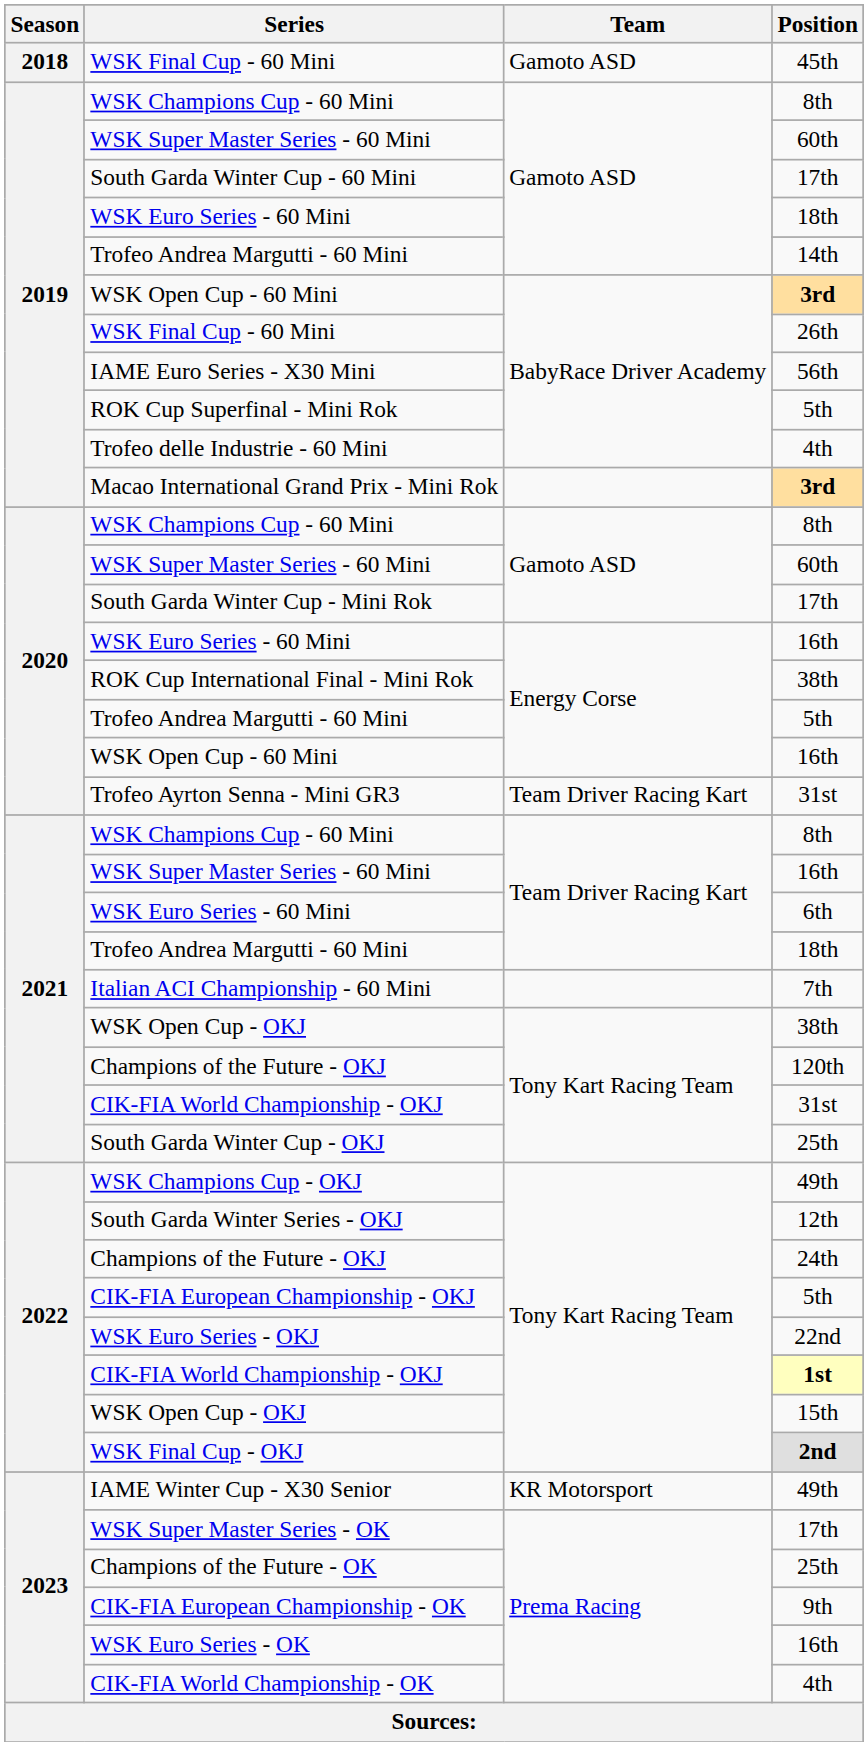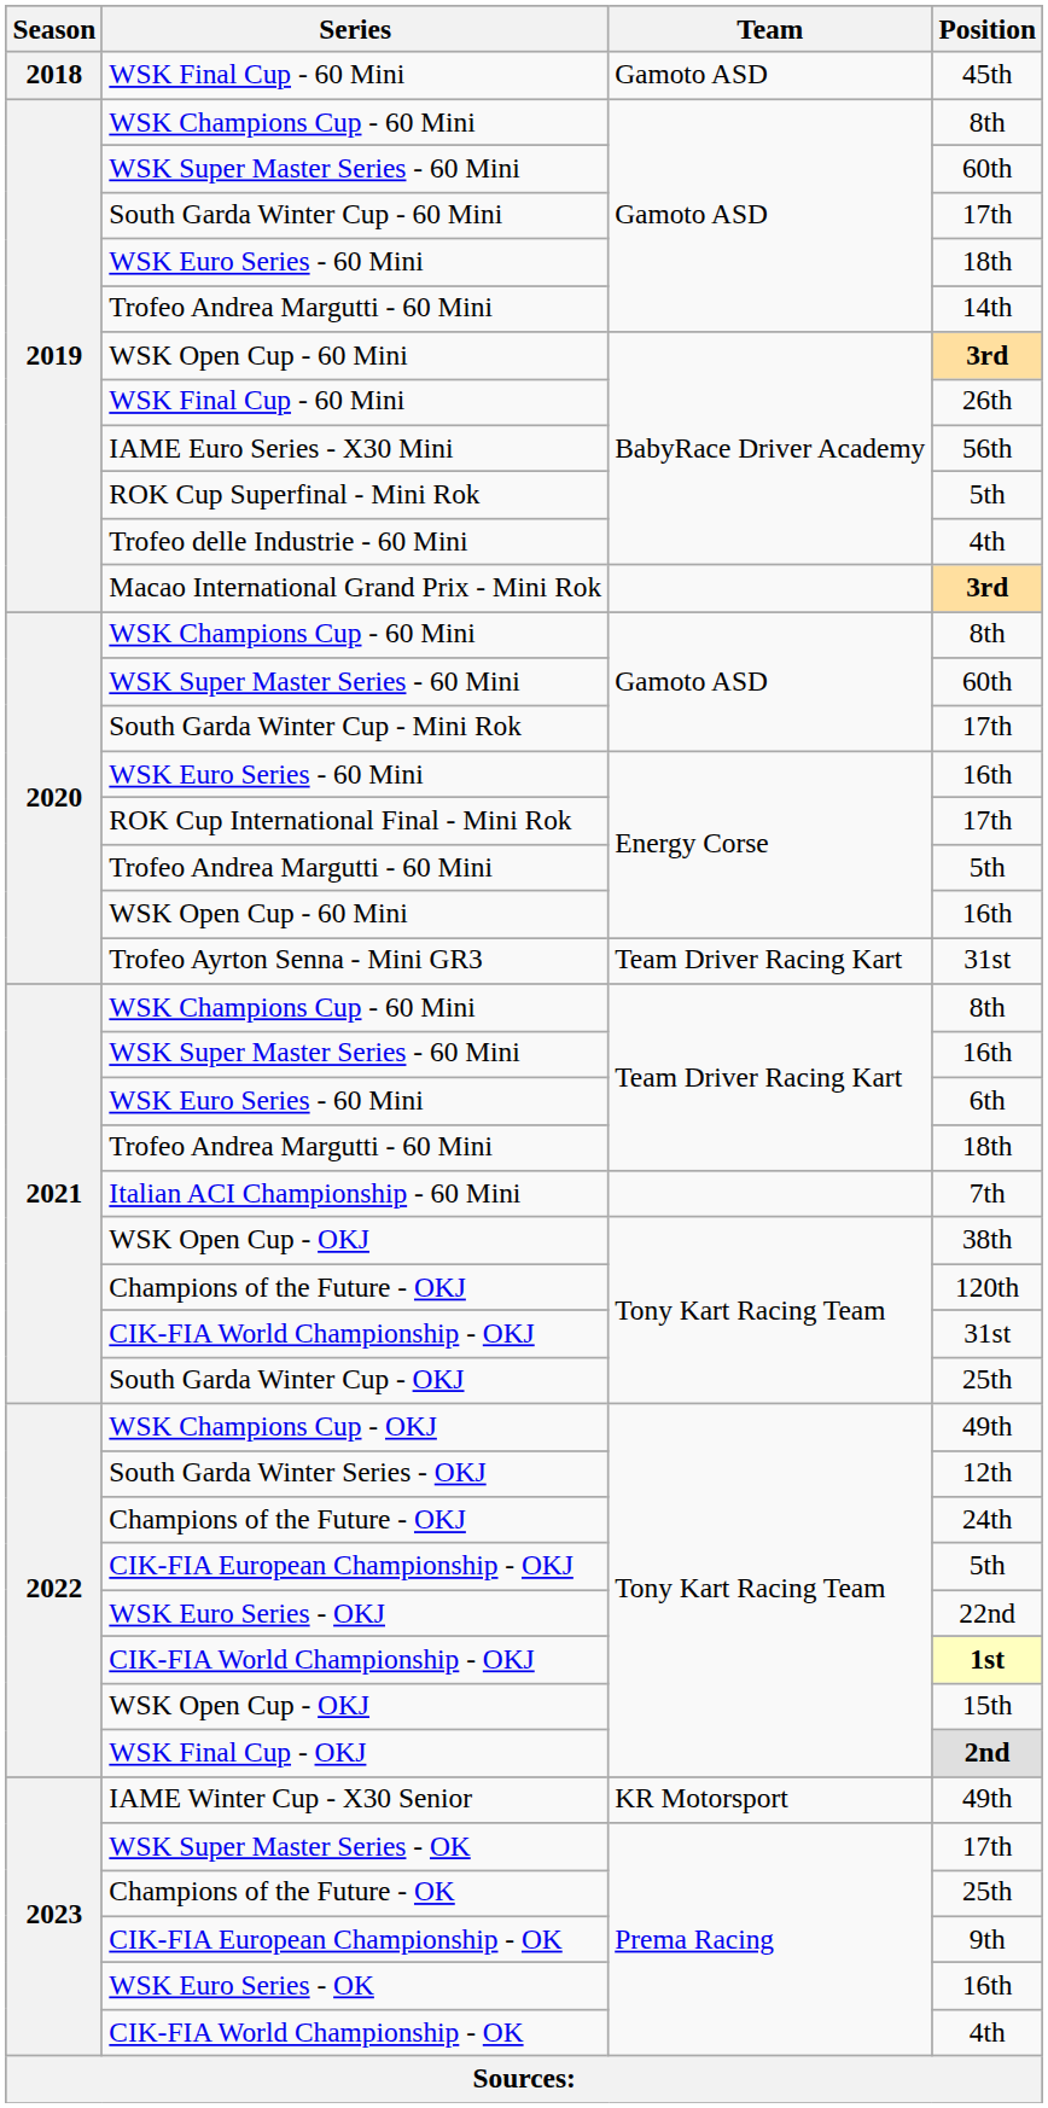ROK Cup International Final - Mini Rok | Position: 38th -> 17th
